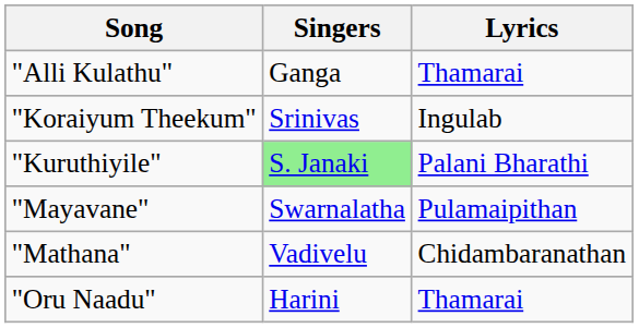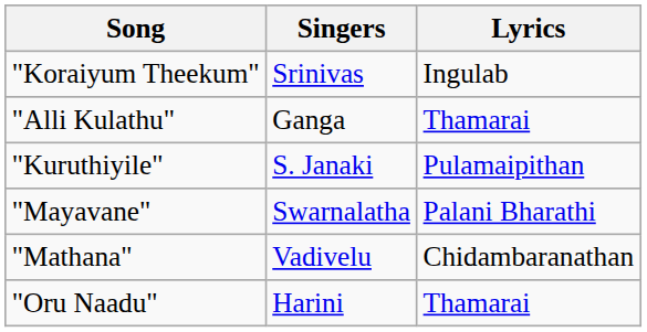rows swapped: "Alli Kulathu" <-> "Koraiyum Theekum"
"Kuruthiyile" | Singers: lightgreen background -> no background
"Kuruthiyile" | Lyrics: Palani Bharathi -> Pulamaipithan
"Mayavane" | Lyrics: Pulamaipithan -> Palani Bharathi
